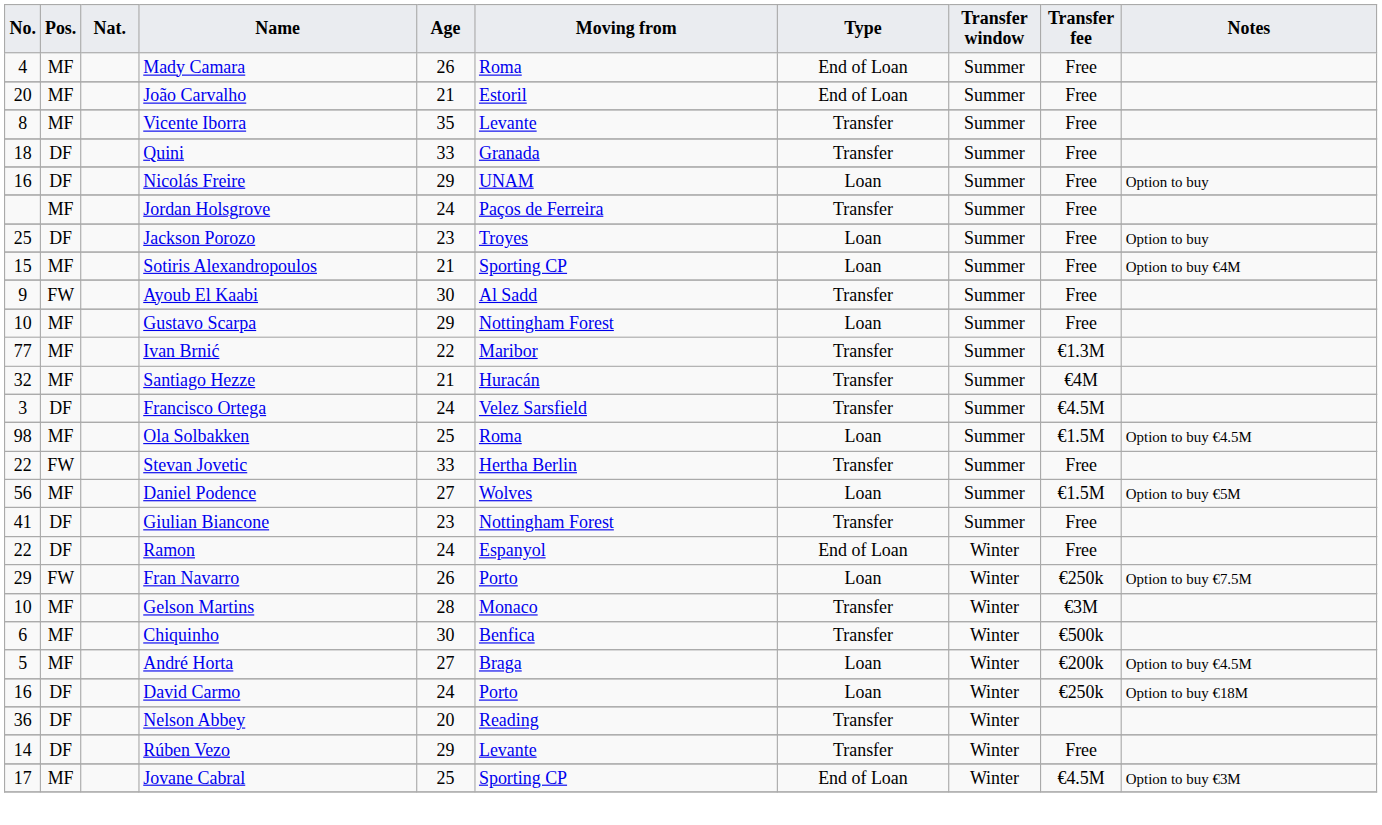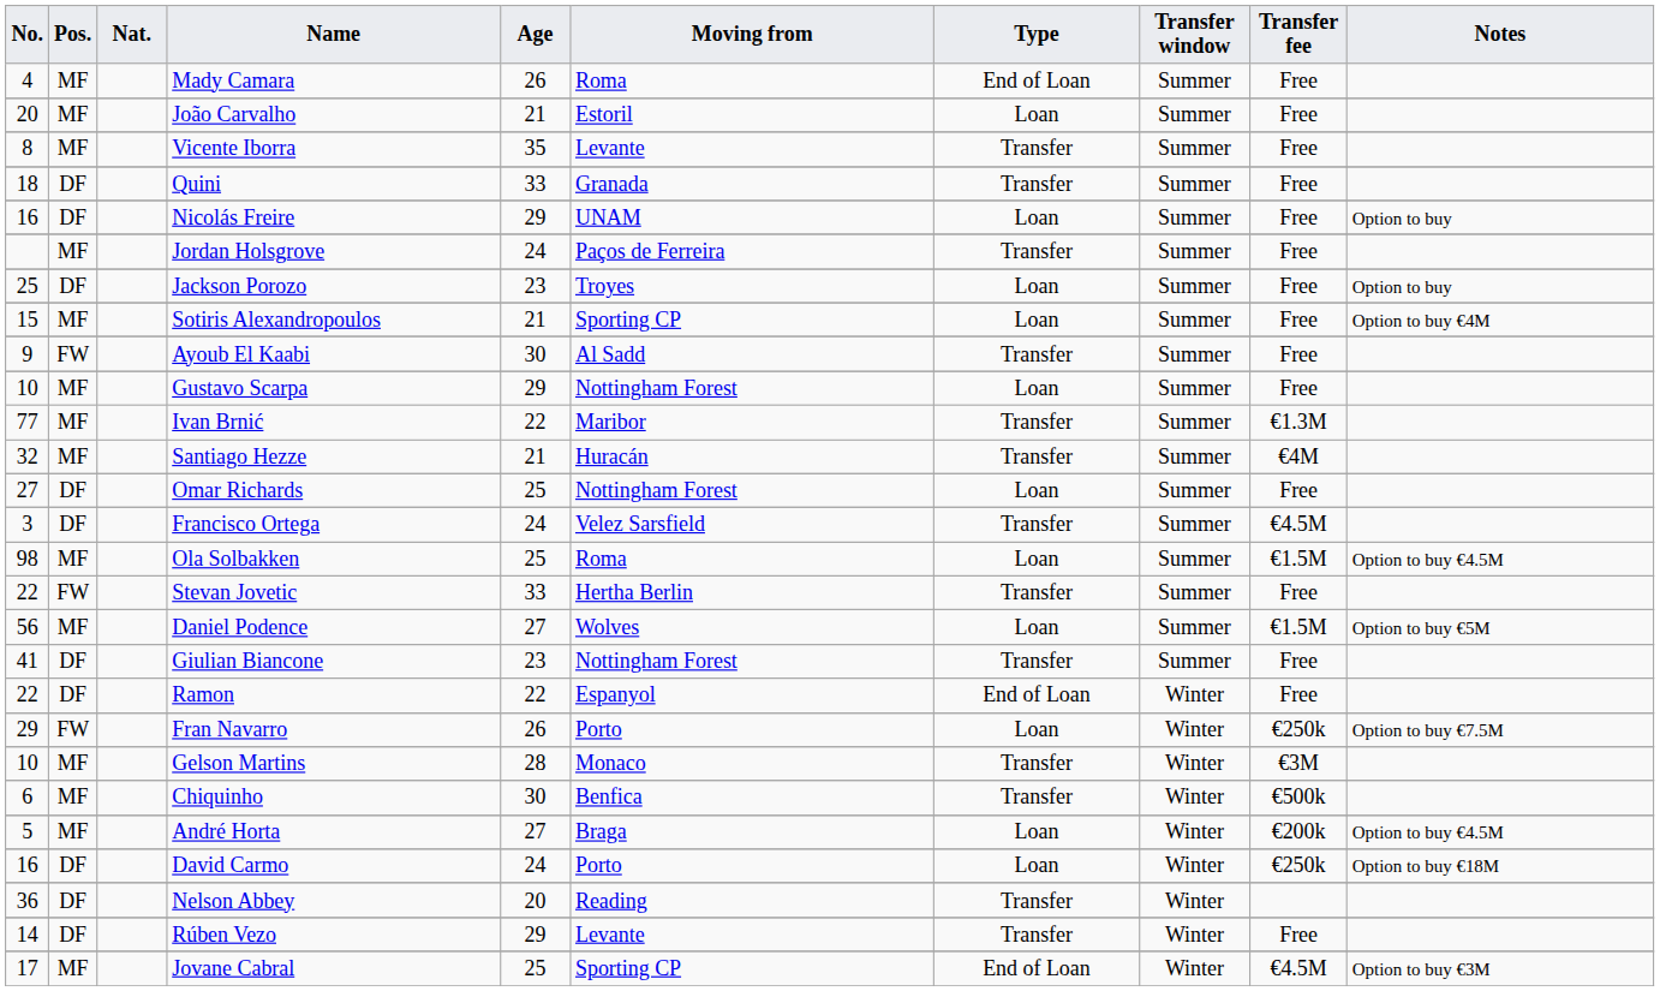João Carvalho | Type: End of Loan -> Loan
+ row: 27 | DF | Omar Richards | 25 | Nottingham Forest | Loan | Summer | Free
Ramon | Age: 24 -> 22
